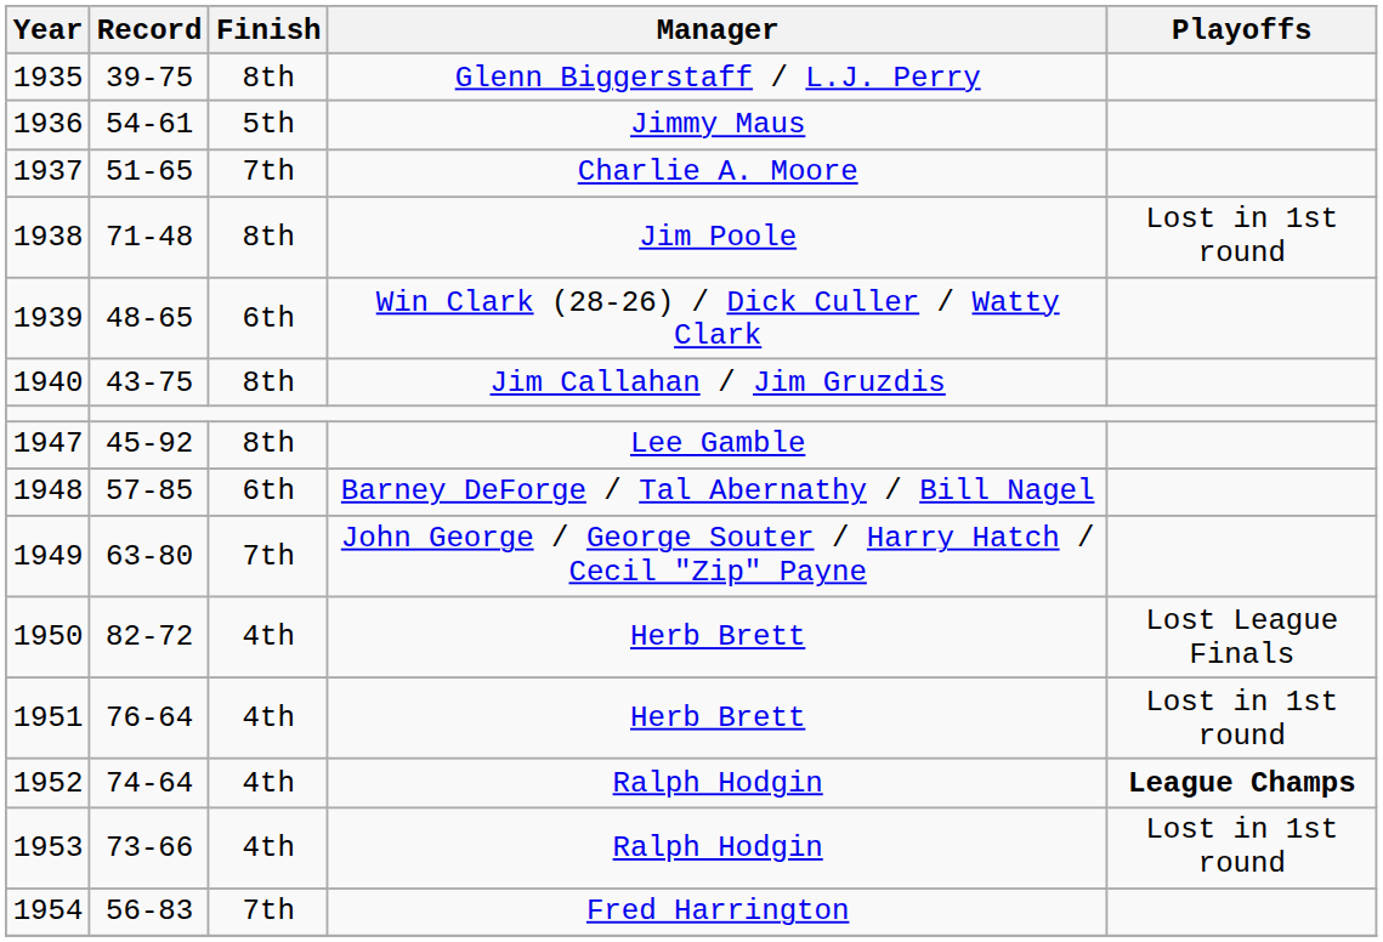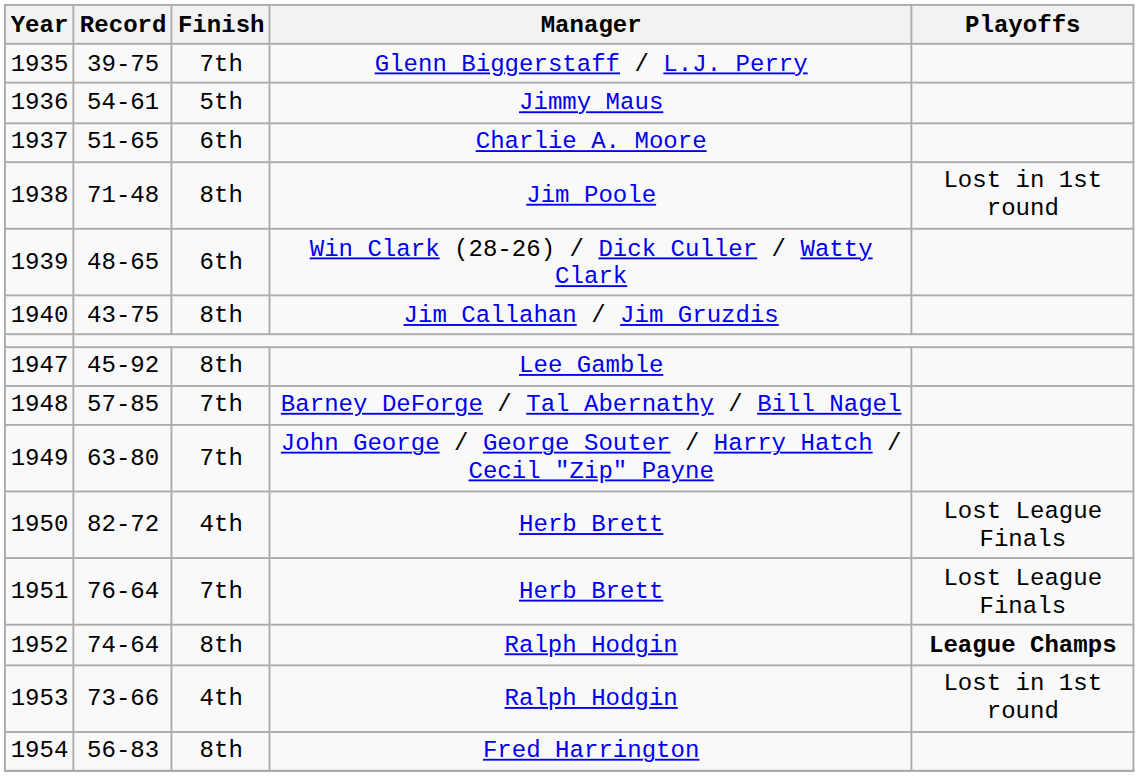1935 | Finish: 8th -> 7th
1937 | Finish: 7th -> 6th
1948 | Finish: 6th -> 7th
1951 | Finish: 4th -> 7th
1951 | Playoffs: Lost in 1st round -> Lost League Finals
1952 | Finish: 4th -> 8th
1954 | Finish: 7th -> 8th
